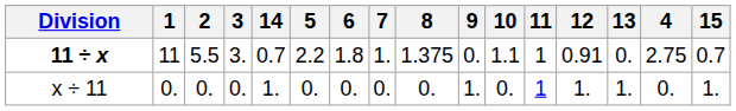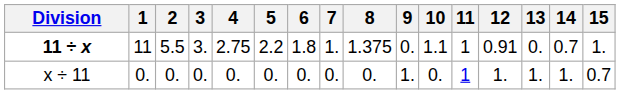columns swapped: 4 <-> 14
11 ÷ x | 15: 0.7 -> 1.
x ÷ 11 | 15: 1. -> 0.7
